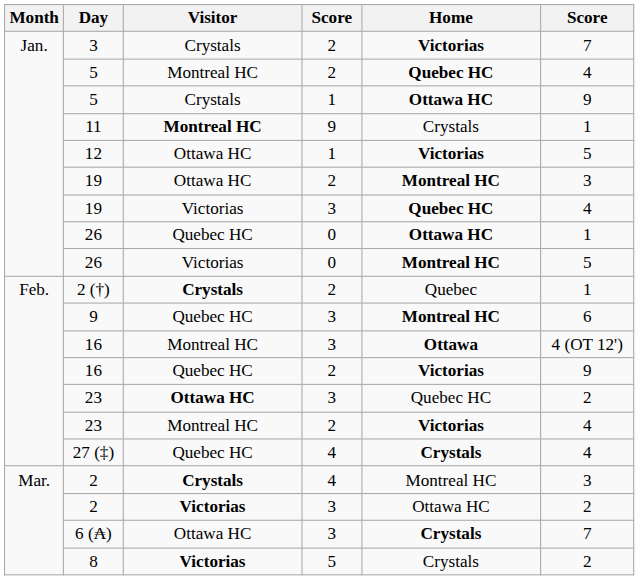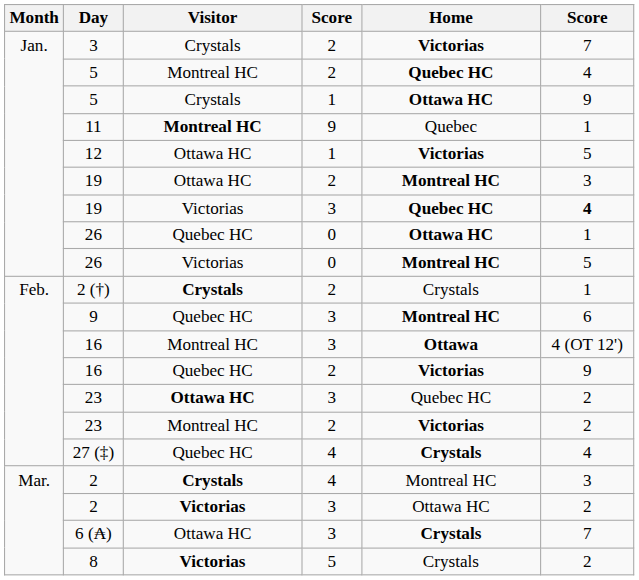11 | Home: Crystals -> Quebec
19 / Victorias | column 6: normal -> bold
2 (†) | Home: Quebec -> Crystals
23 / Montreal HC | column 6: 4 -> 2
